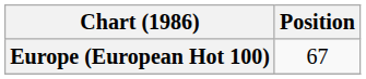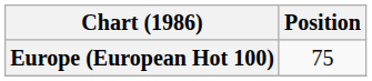Europe (European Hot 100) | Position: 67 -> 75
